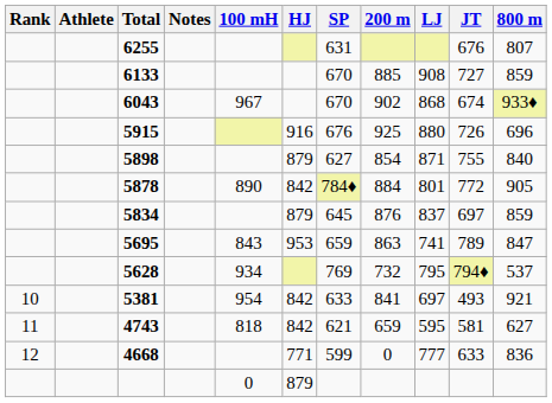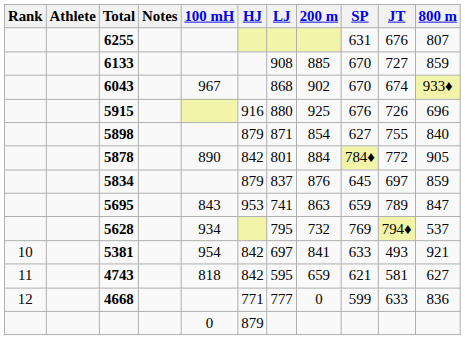columns swapped: SP <-> LJ
